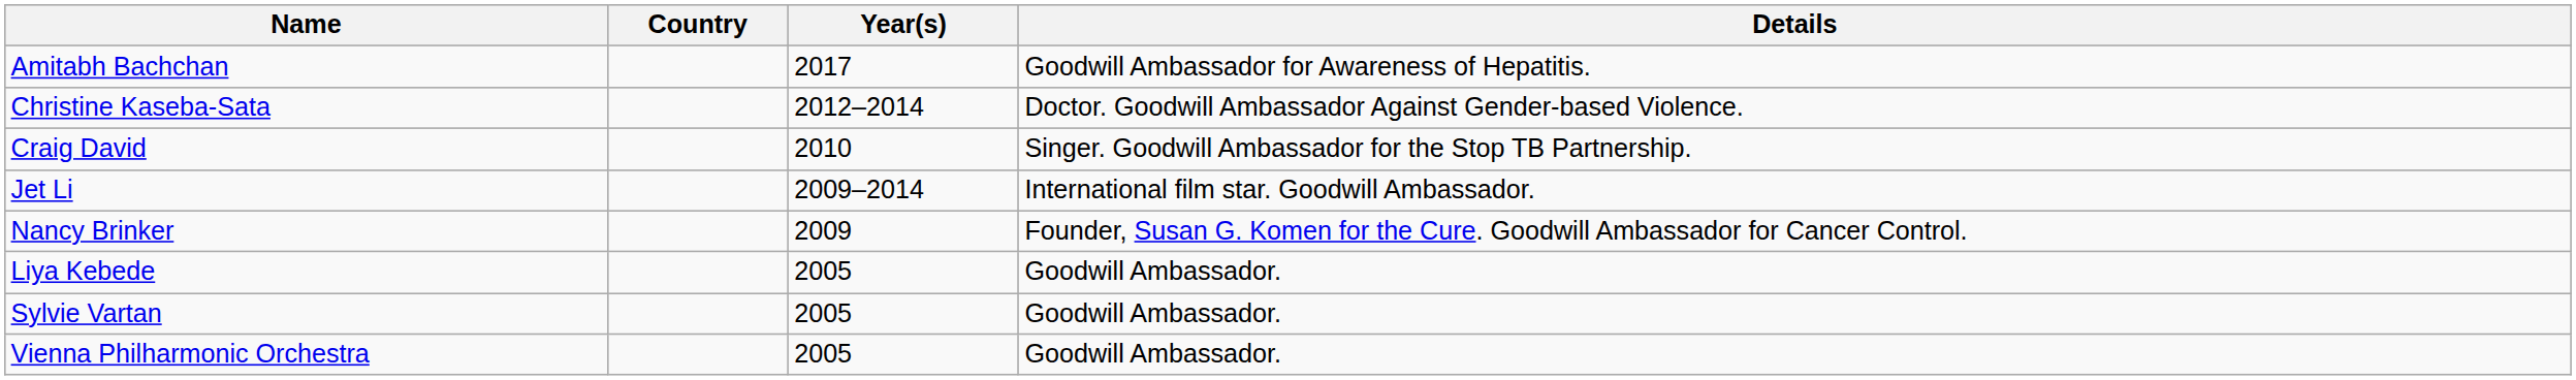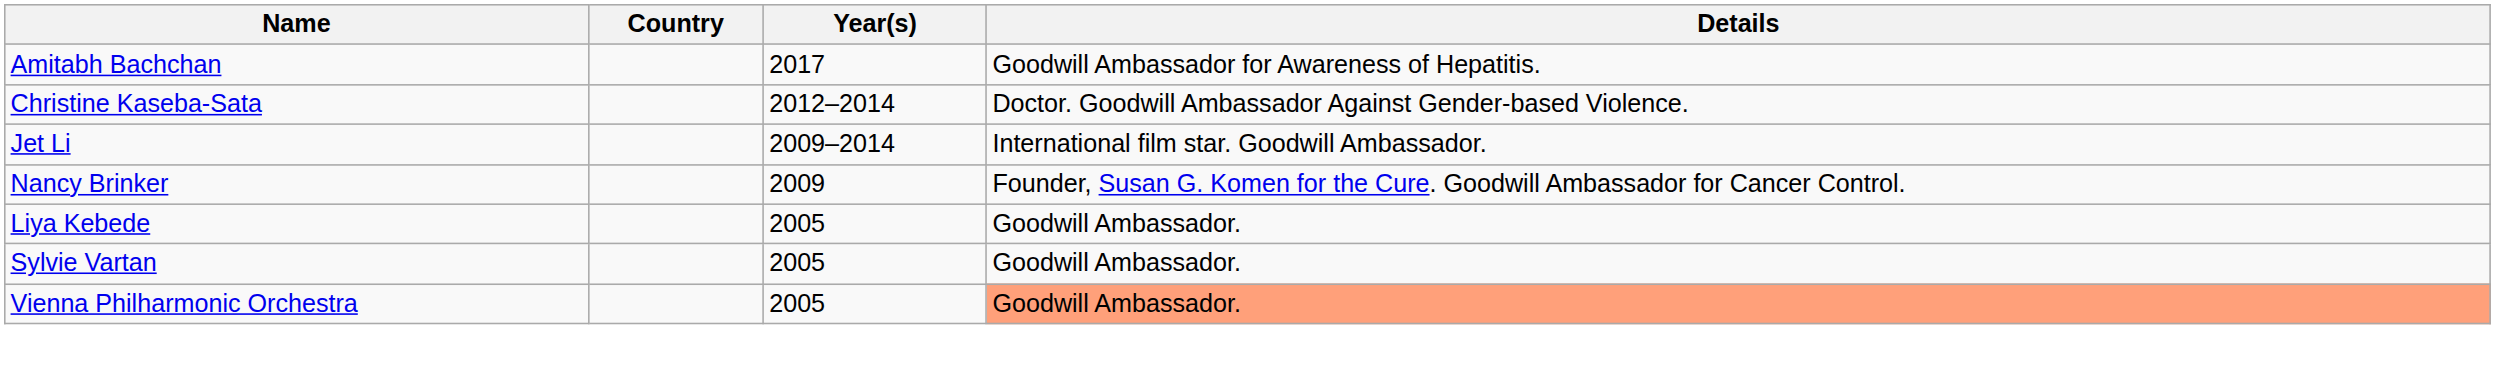- row: Craig David | 2010 | Singer. Goodwill Ambassador for the Stop TB Partnership.
Vienna Philharmonic Orchestra | Details: no background -> lightsalmon background
